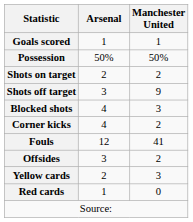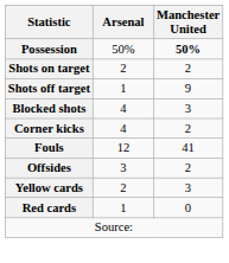- row: Goals scored | 1 | 1
Possession | Manchester United: normal -> bold
Shots off target | Arsenal: 3 -> 1
